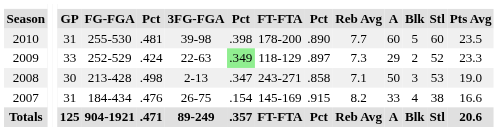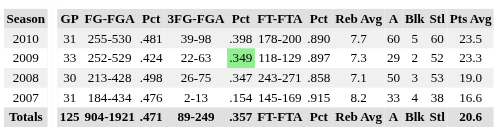2008 | 3FG-FGA: 2-13 -> 26-75
2007 | 3FG-FGA: 26-75 -> 2-13
